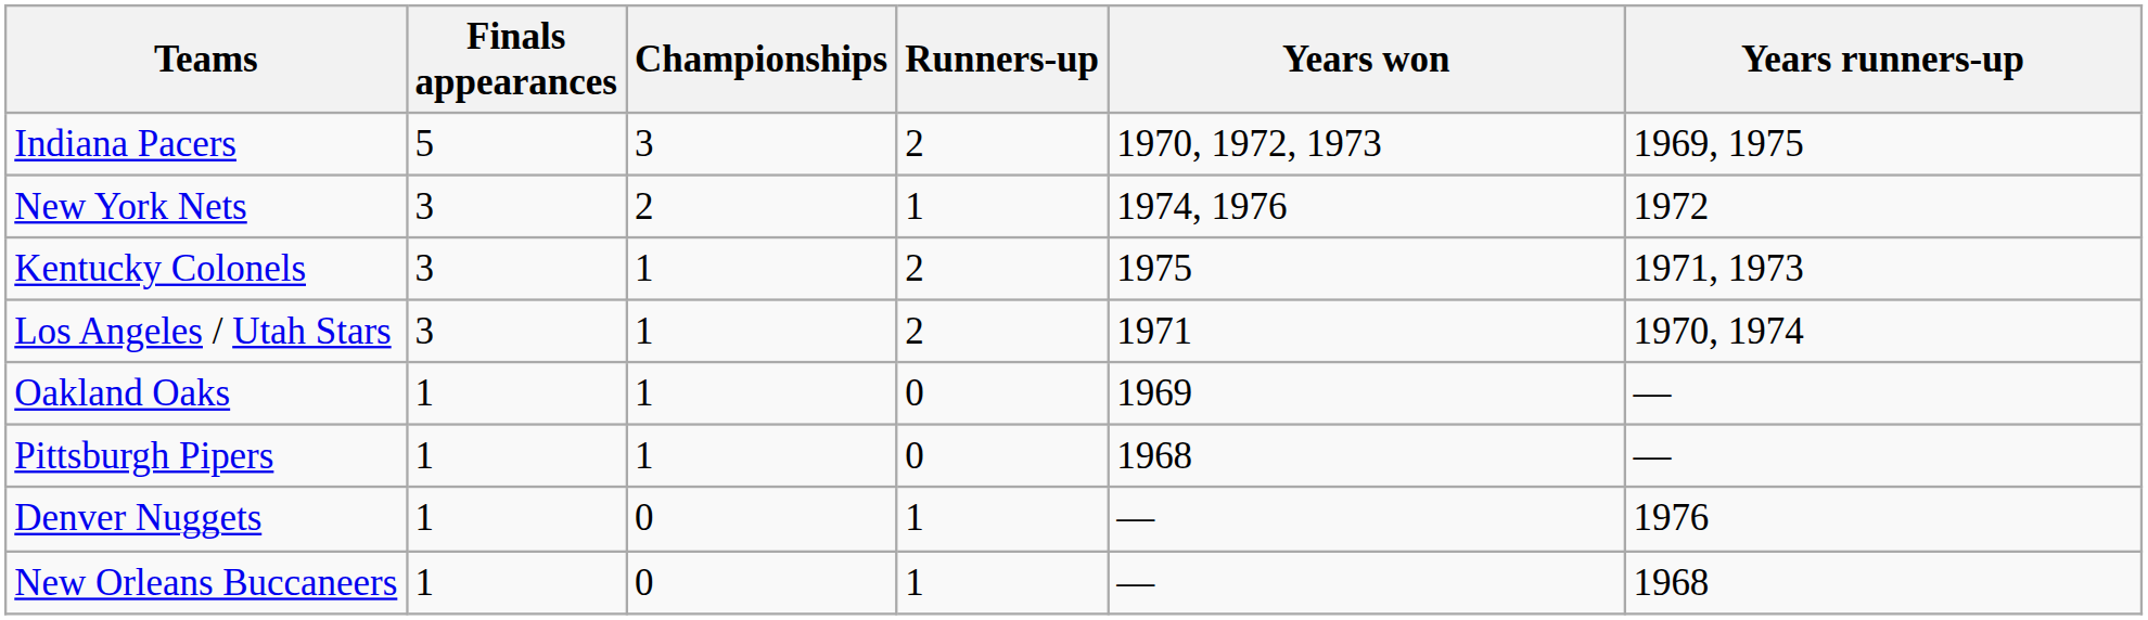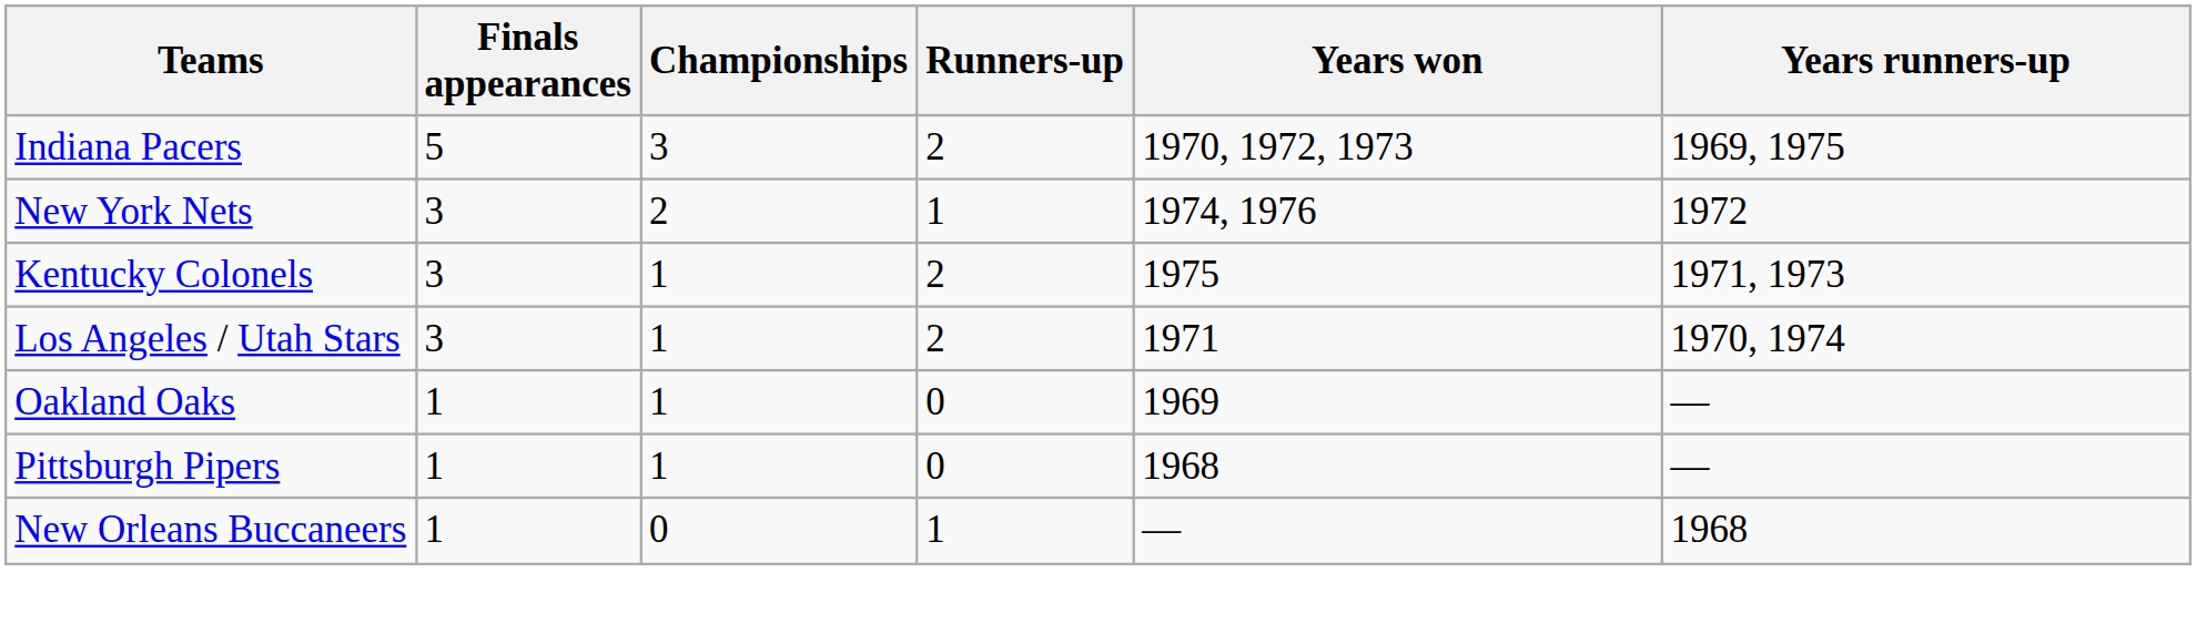- row: Denver Nuggets | 1 | 0 | 1 | — | 1976
